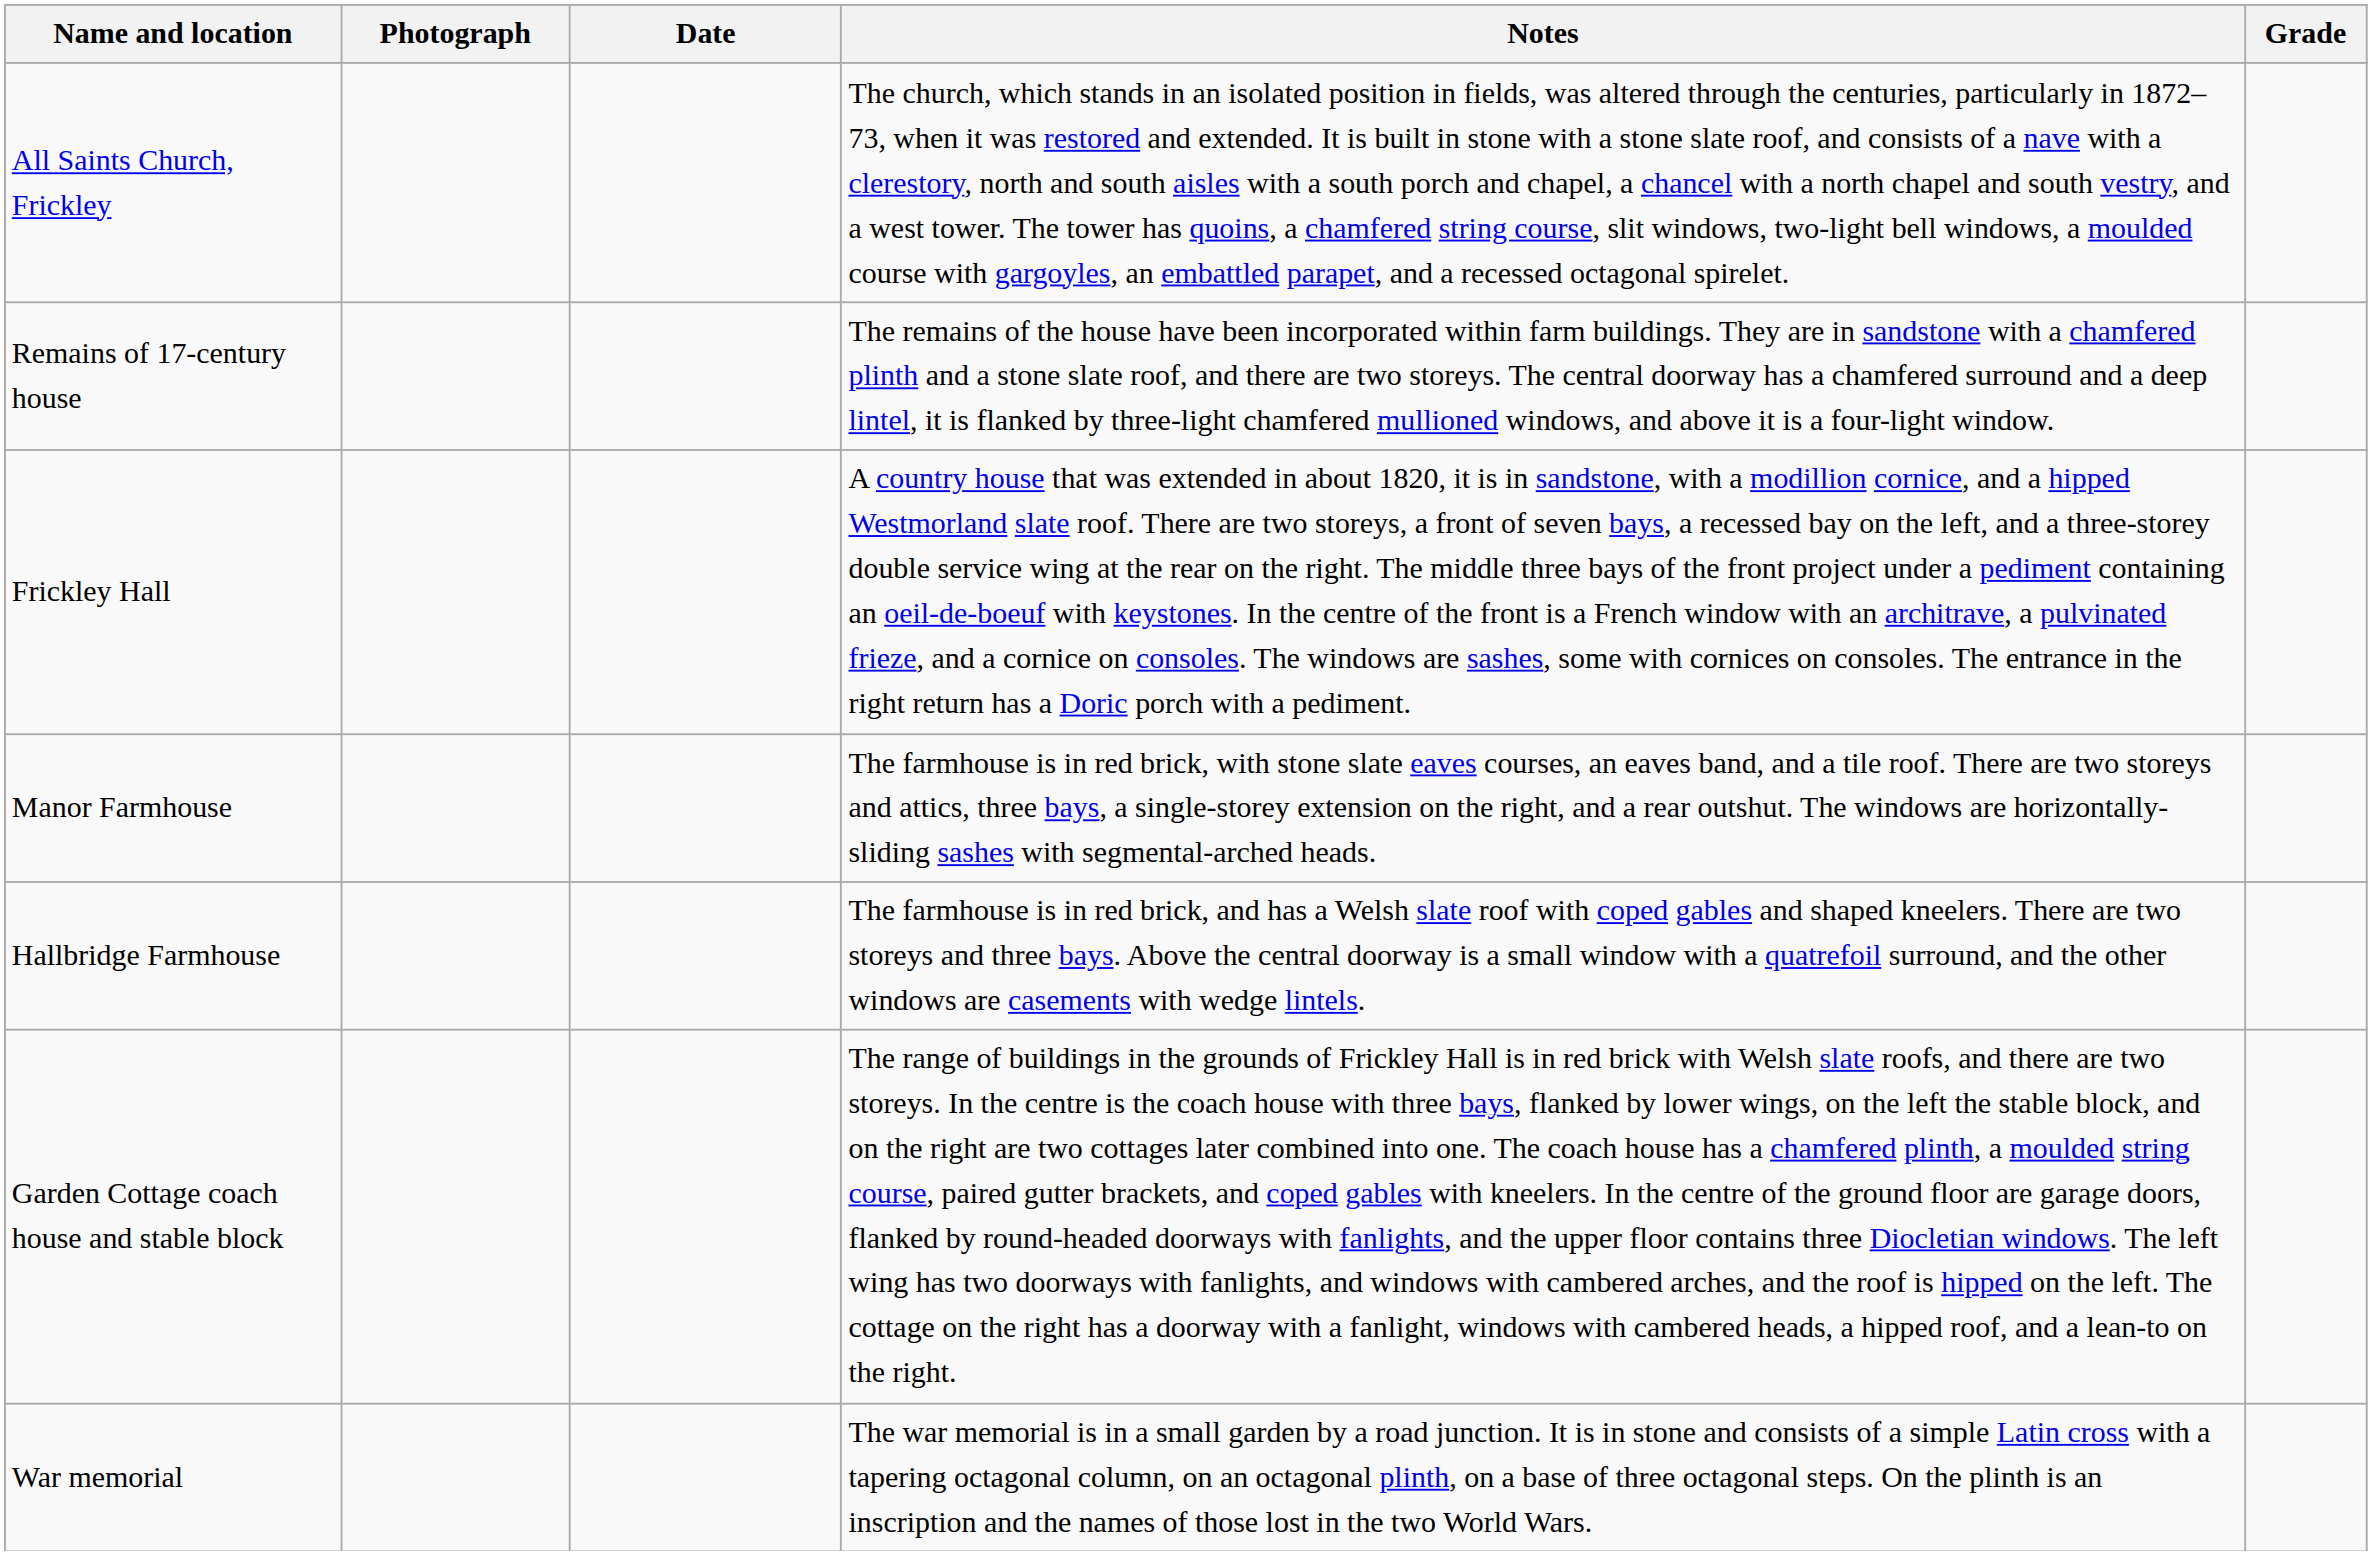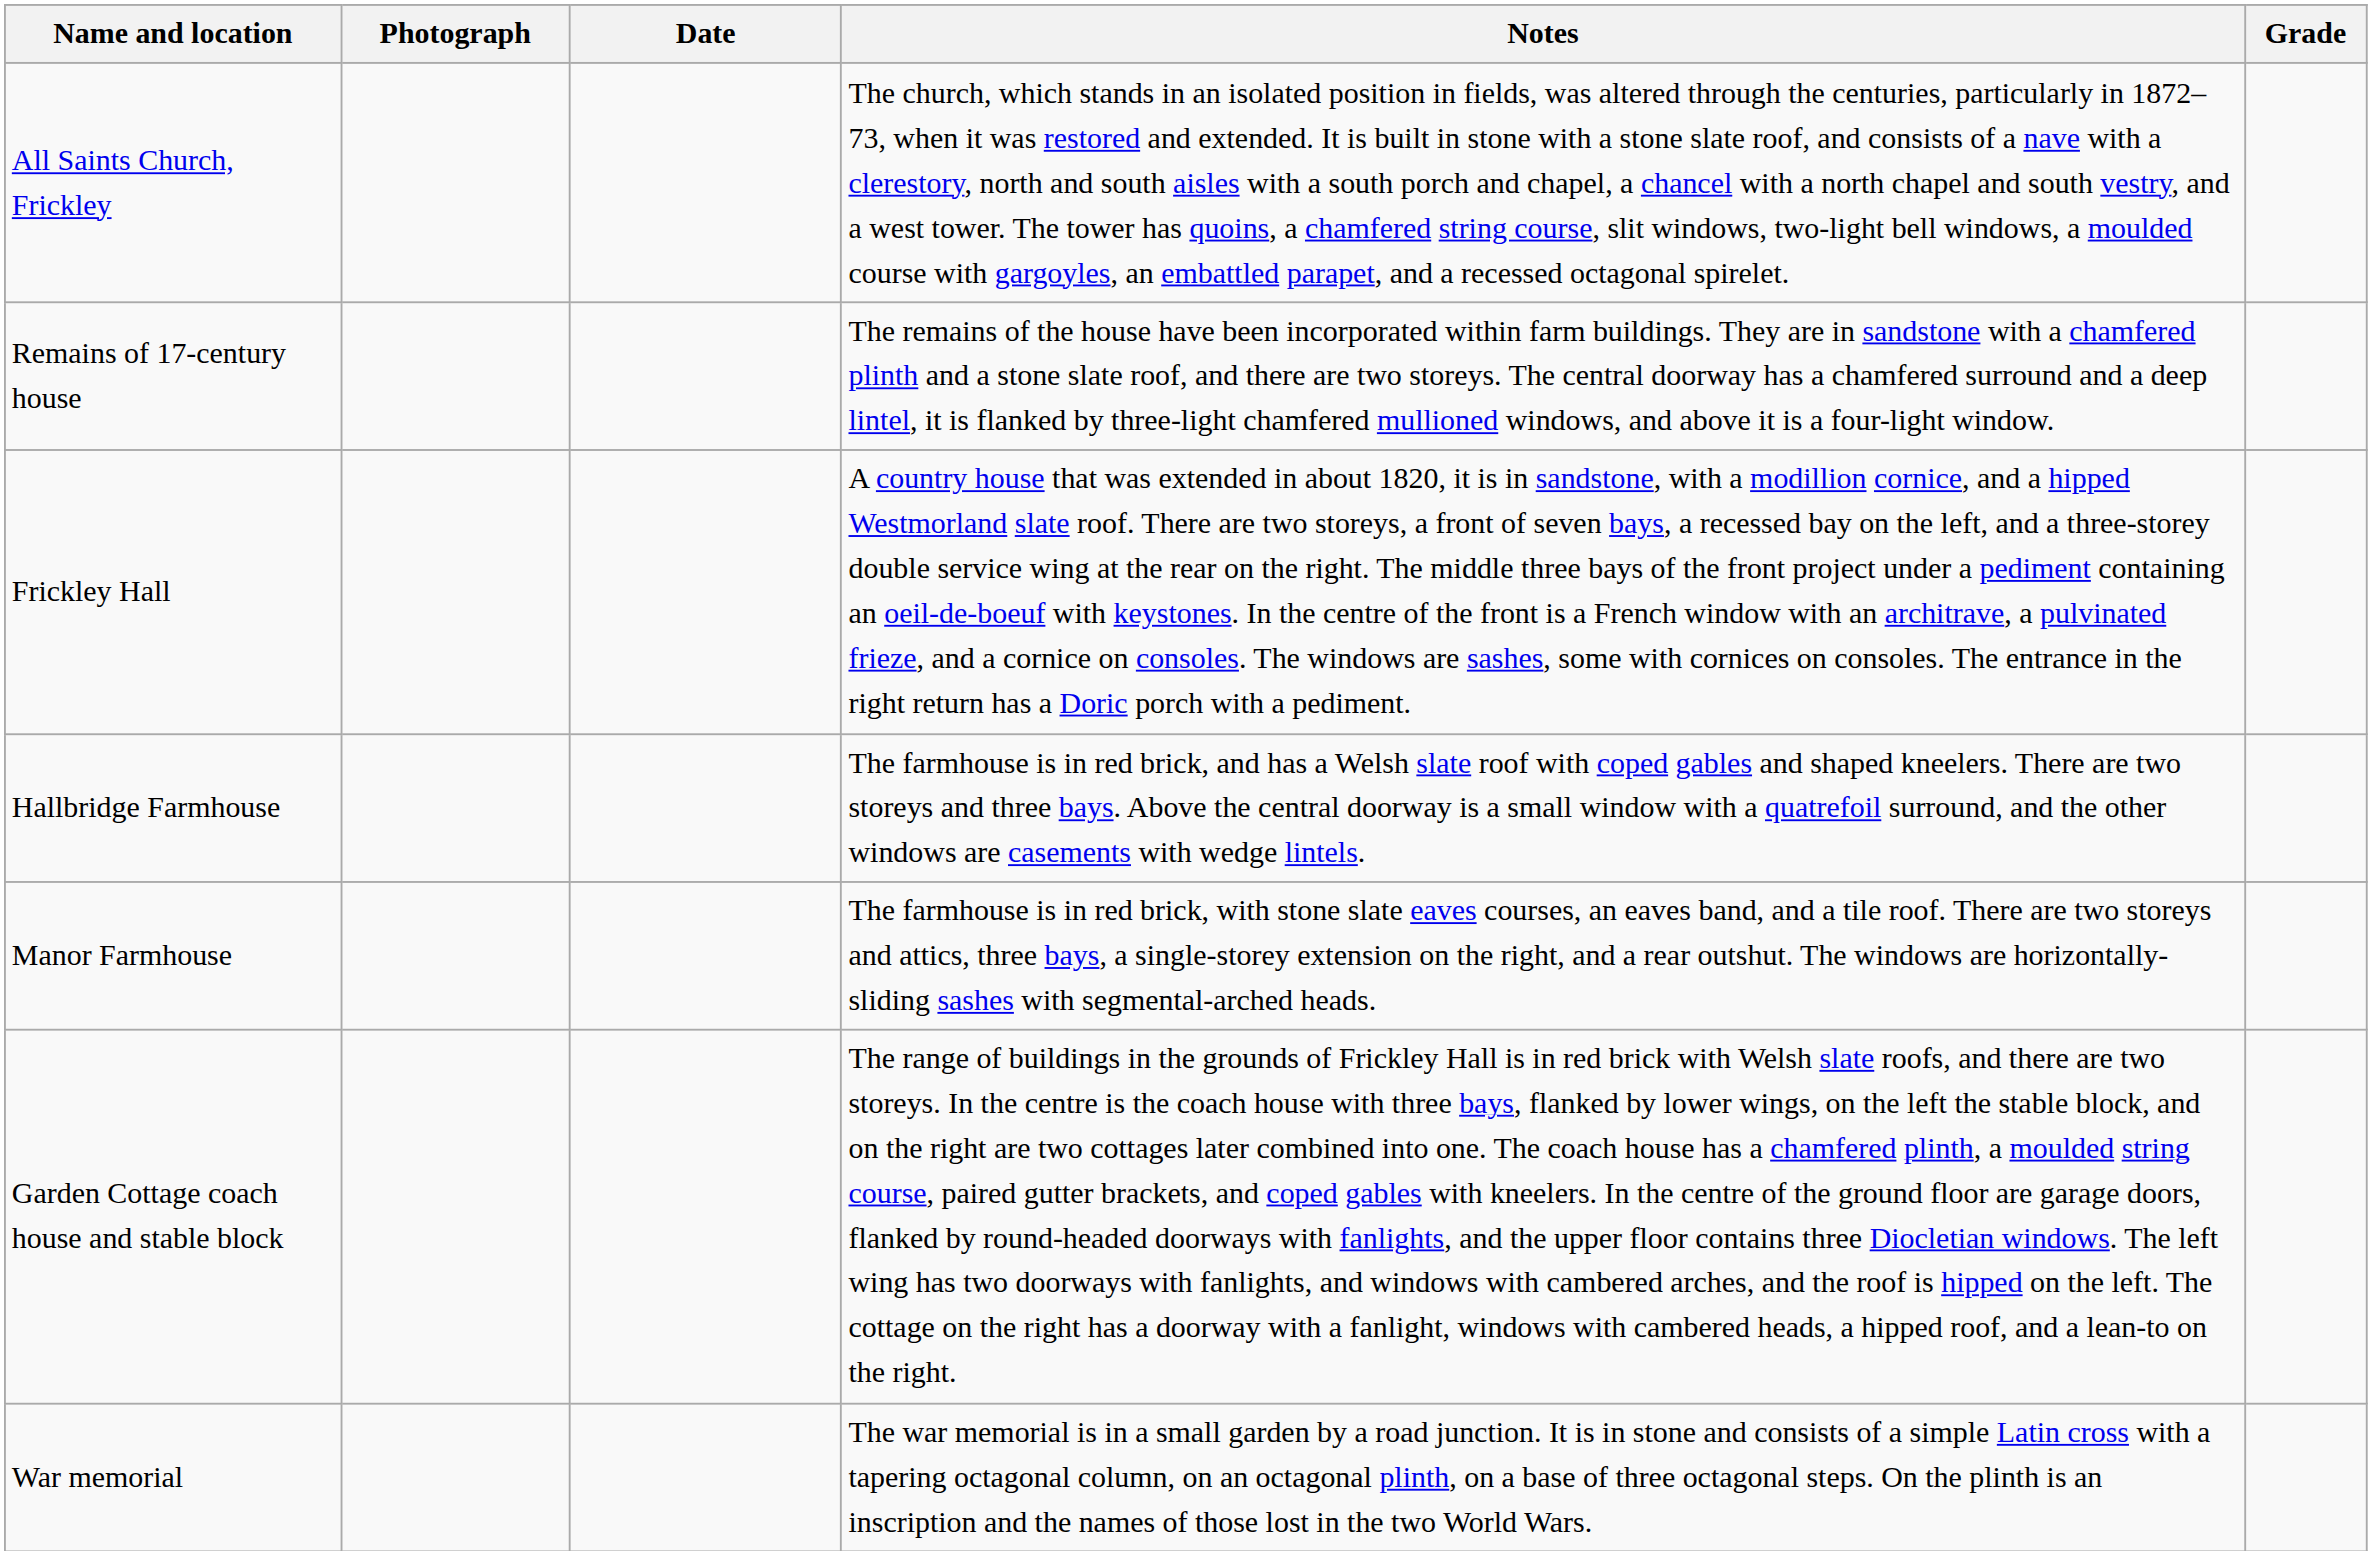rows swapped: Manor Farmhouse <-> Hallbridge Farmhouse
